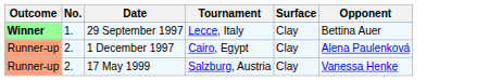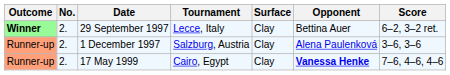+ column: Score | 6–2, 3–2 ret. | 3–6, 3–6 | 7–6, 4–6, 4–6
29 September 1997 | No.: 1. -> 2.
1 December 1997 | Tournament: Cairo, Egypt -> Salzburg, Austria
17 May 1999 | Tournament: Salzburg, Austria -> Cairo, Egypt
17 May 1999 | Opponent: normal -> bold
